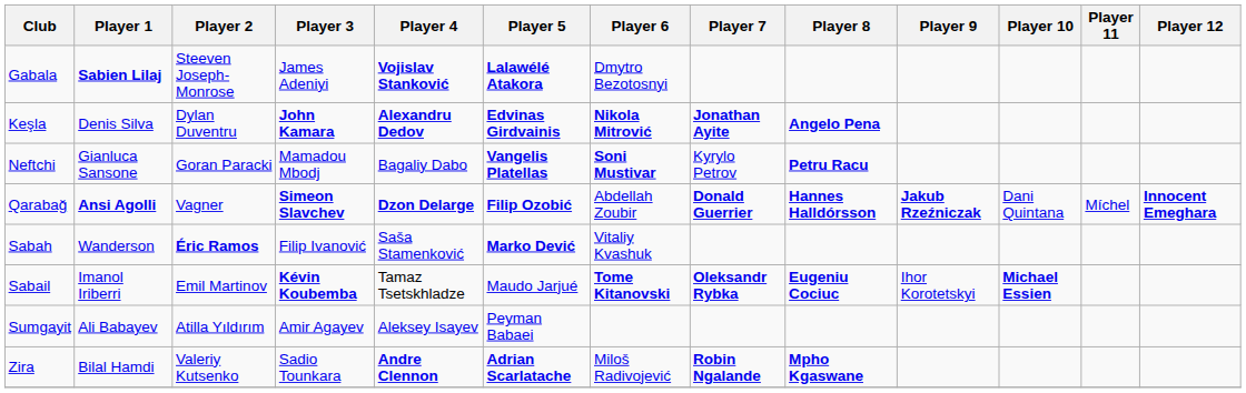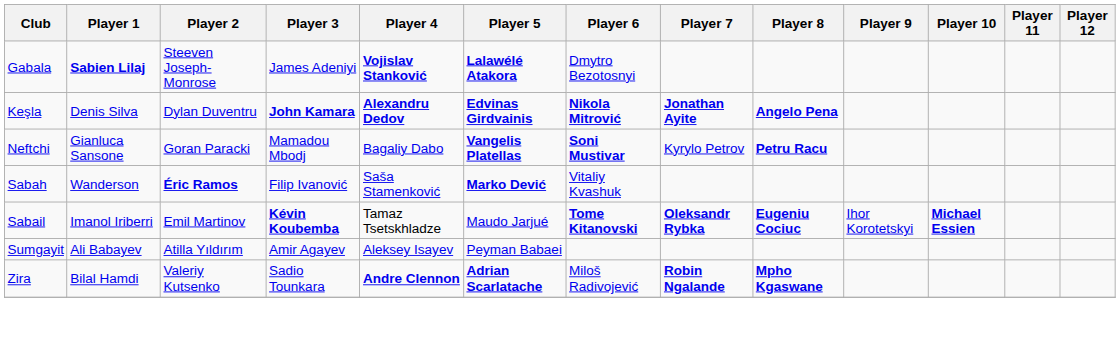- row: Qarabağ | Ansi Agolli | Vagner | Simeon Slavchev | Dzon Delarge | Filip Ozobić | Abdellah Zoubir | Donald Guerrier | Hannes Halldórsson | Jakub Rzeźniczak | Dani Quintana | Míchel | Innocent Emeghara
